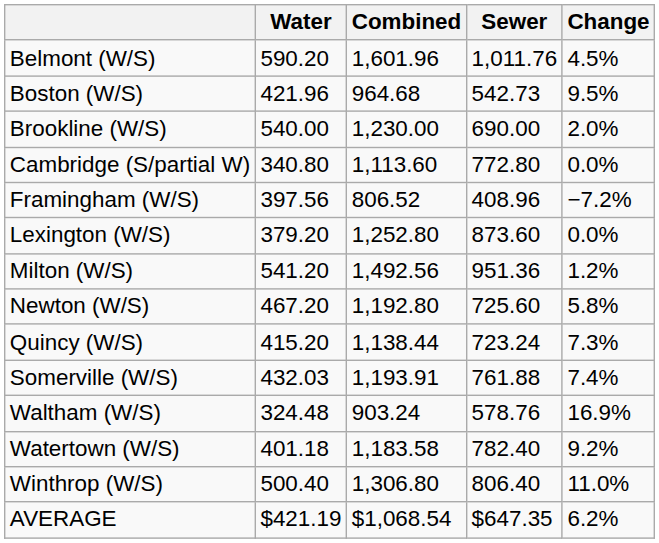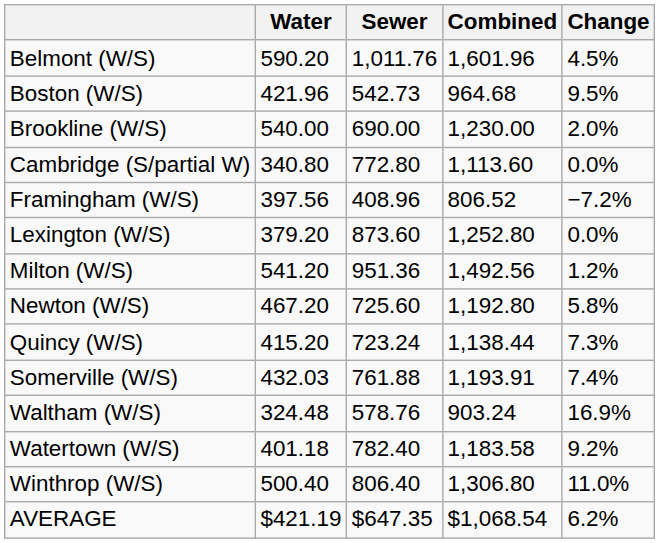columns swapped: Sewer <-> Combined
